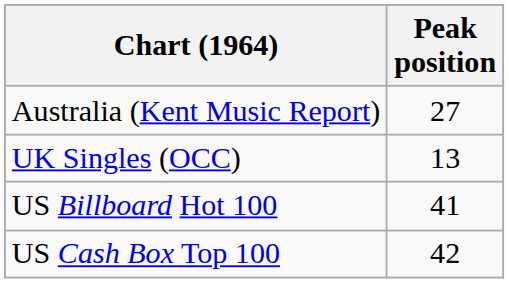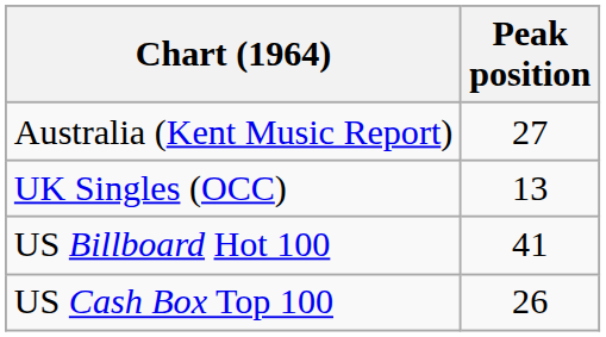US Cash Box Top 100 | Peak position: 42 -> 26
